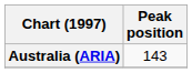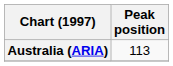Australia (ARIA) | Peak position: 143 -> 113
